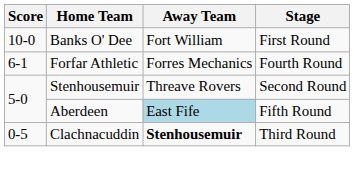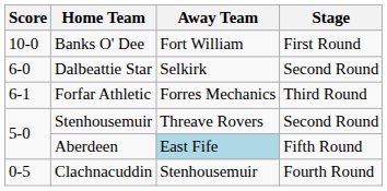+ row: 6-0 | Dalbeattie Star | Selkirk | Second Round
Forfar Athletic | Stage: Fourth Round -> Third Round
Clachnacuddin | Away Team: bold -> normal
Clachnacuddin | Stage: Third Round -> Fourth Round
